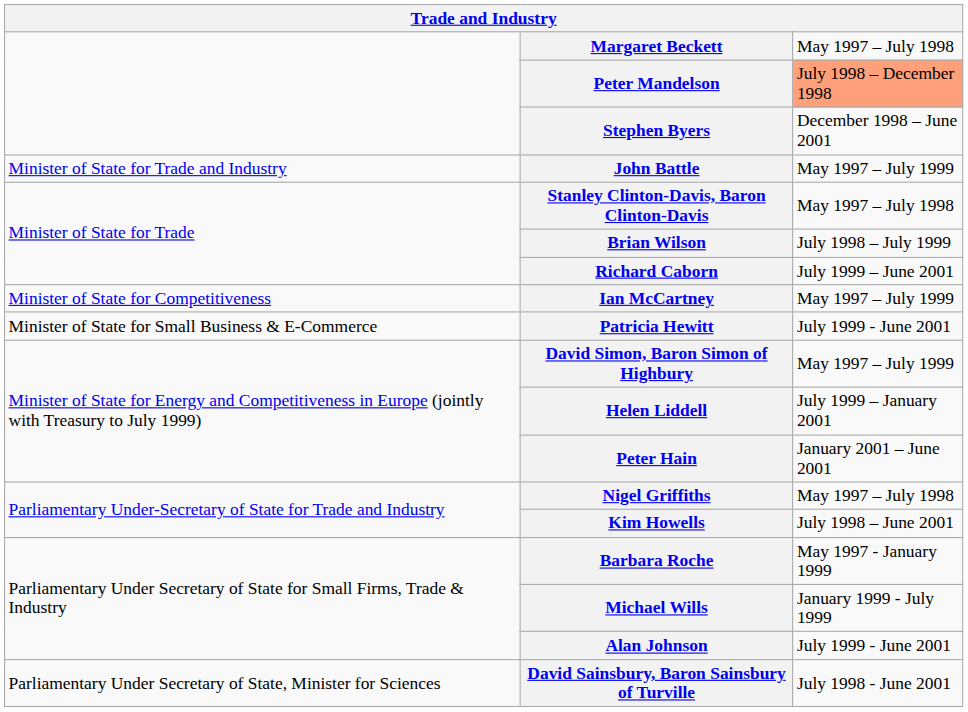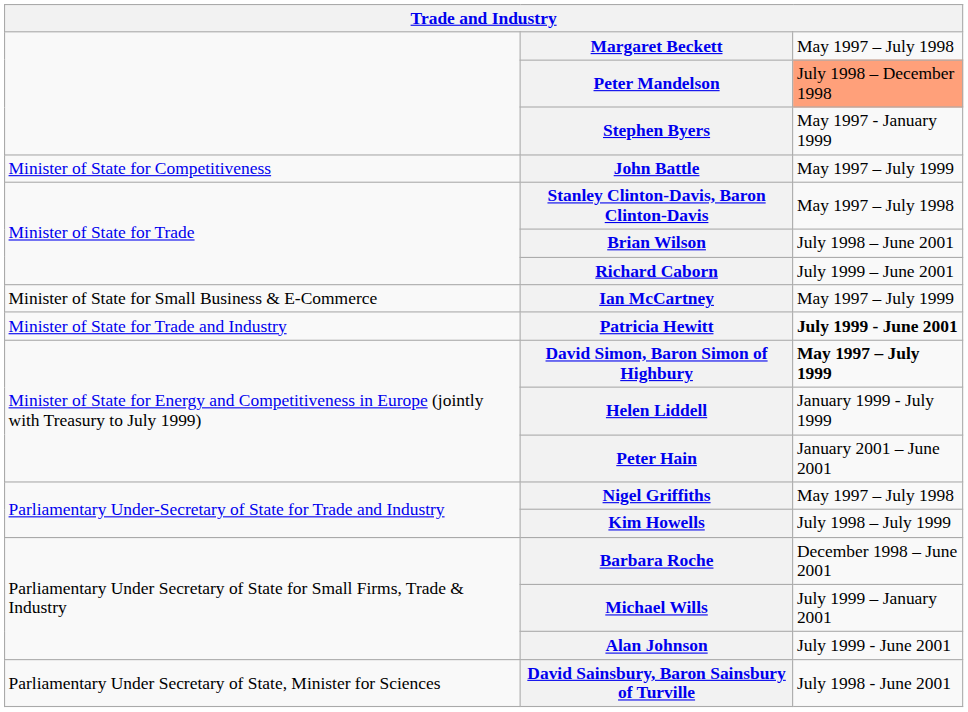Stephen Byers | column 3: December 1998 – June 2001 -> May 1997 - January 1999
John Battle | column 1: Minister of State for Trade and Industry -> Minister of State for Competitiveness
Brian Wilson | column 3: July 1998 – July 1999 -> July 1998 – June 2001
Ian McCartney | column 1: Minister of State for Competitiveness -> Minister of State for Small Business & E-Commerce
Patricia Hewitt | column 1: Minister of State for Small Business & E-Commerce -> Minister of State for Trade and Industry
Patricia Hewitt | column 3: normal -> bold
David Simon, Baron Simon of Highbury | column 3: normal -> bold
Helen Liddell | column 3: July 1999 – January 2001 -> January 1999 - July 1999
Kim Howells | column 3: July 1998 – June 2001 -> July 1998 – July 1999
Barbara Roche | column 3: May 1997 - January 1999 -> December 1998 – June 2001
Michael Wills | column 3: January 1999 - July 1999 -> July 1999 – January 2001
